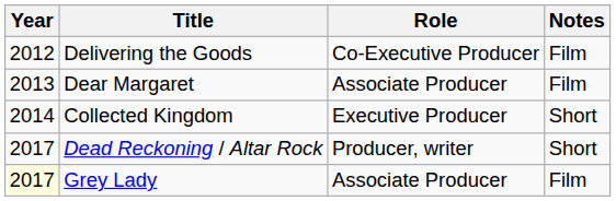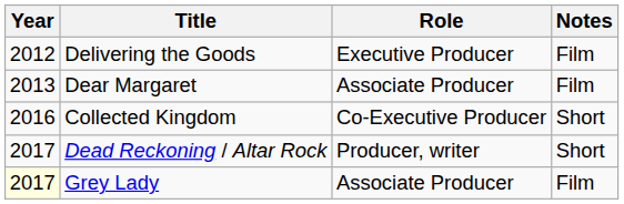Delivering the Goods | Role: Co-Executive Producer -> Executive Producer
Collected Kingdom | Year: 2014 -> 2016
Collected Kingdom | Role: Executive Producer -> Co-Executive Producer
